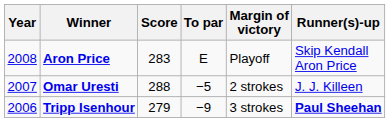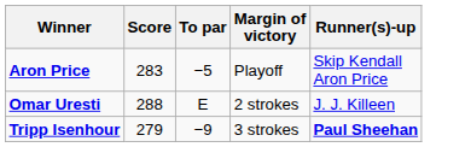- column: Year | 2008 | 2007 | 2006
Aron Price | To par: E -> −5
Omar Uresti | To par: −5 -> E
